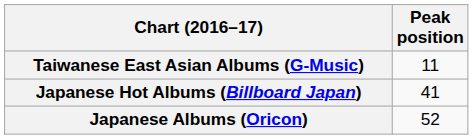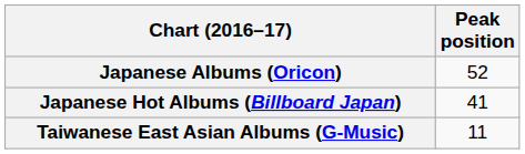rows swapped: Japanese Albums (Oricon) <-> Taiwanese East Asian Albums (G-Music)
